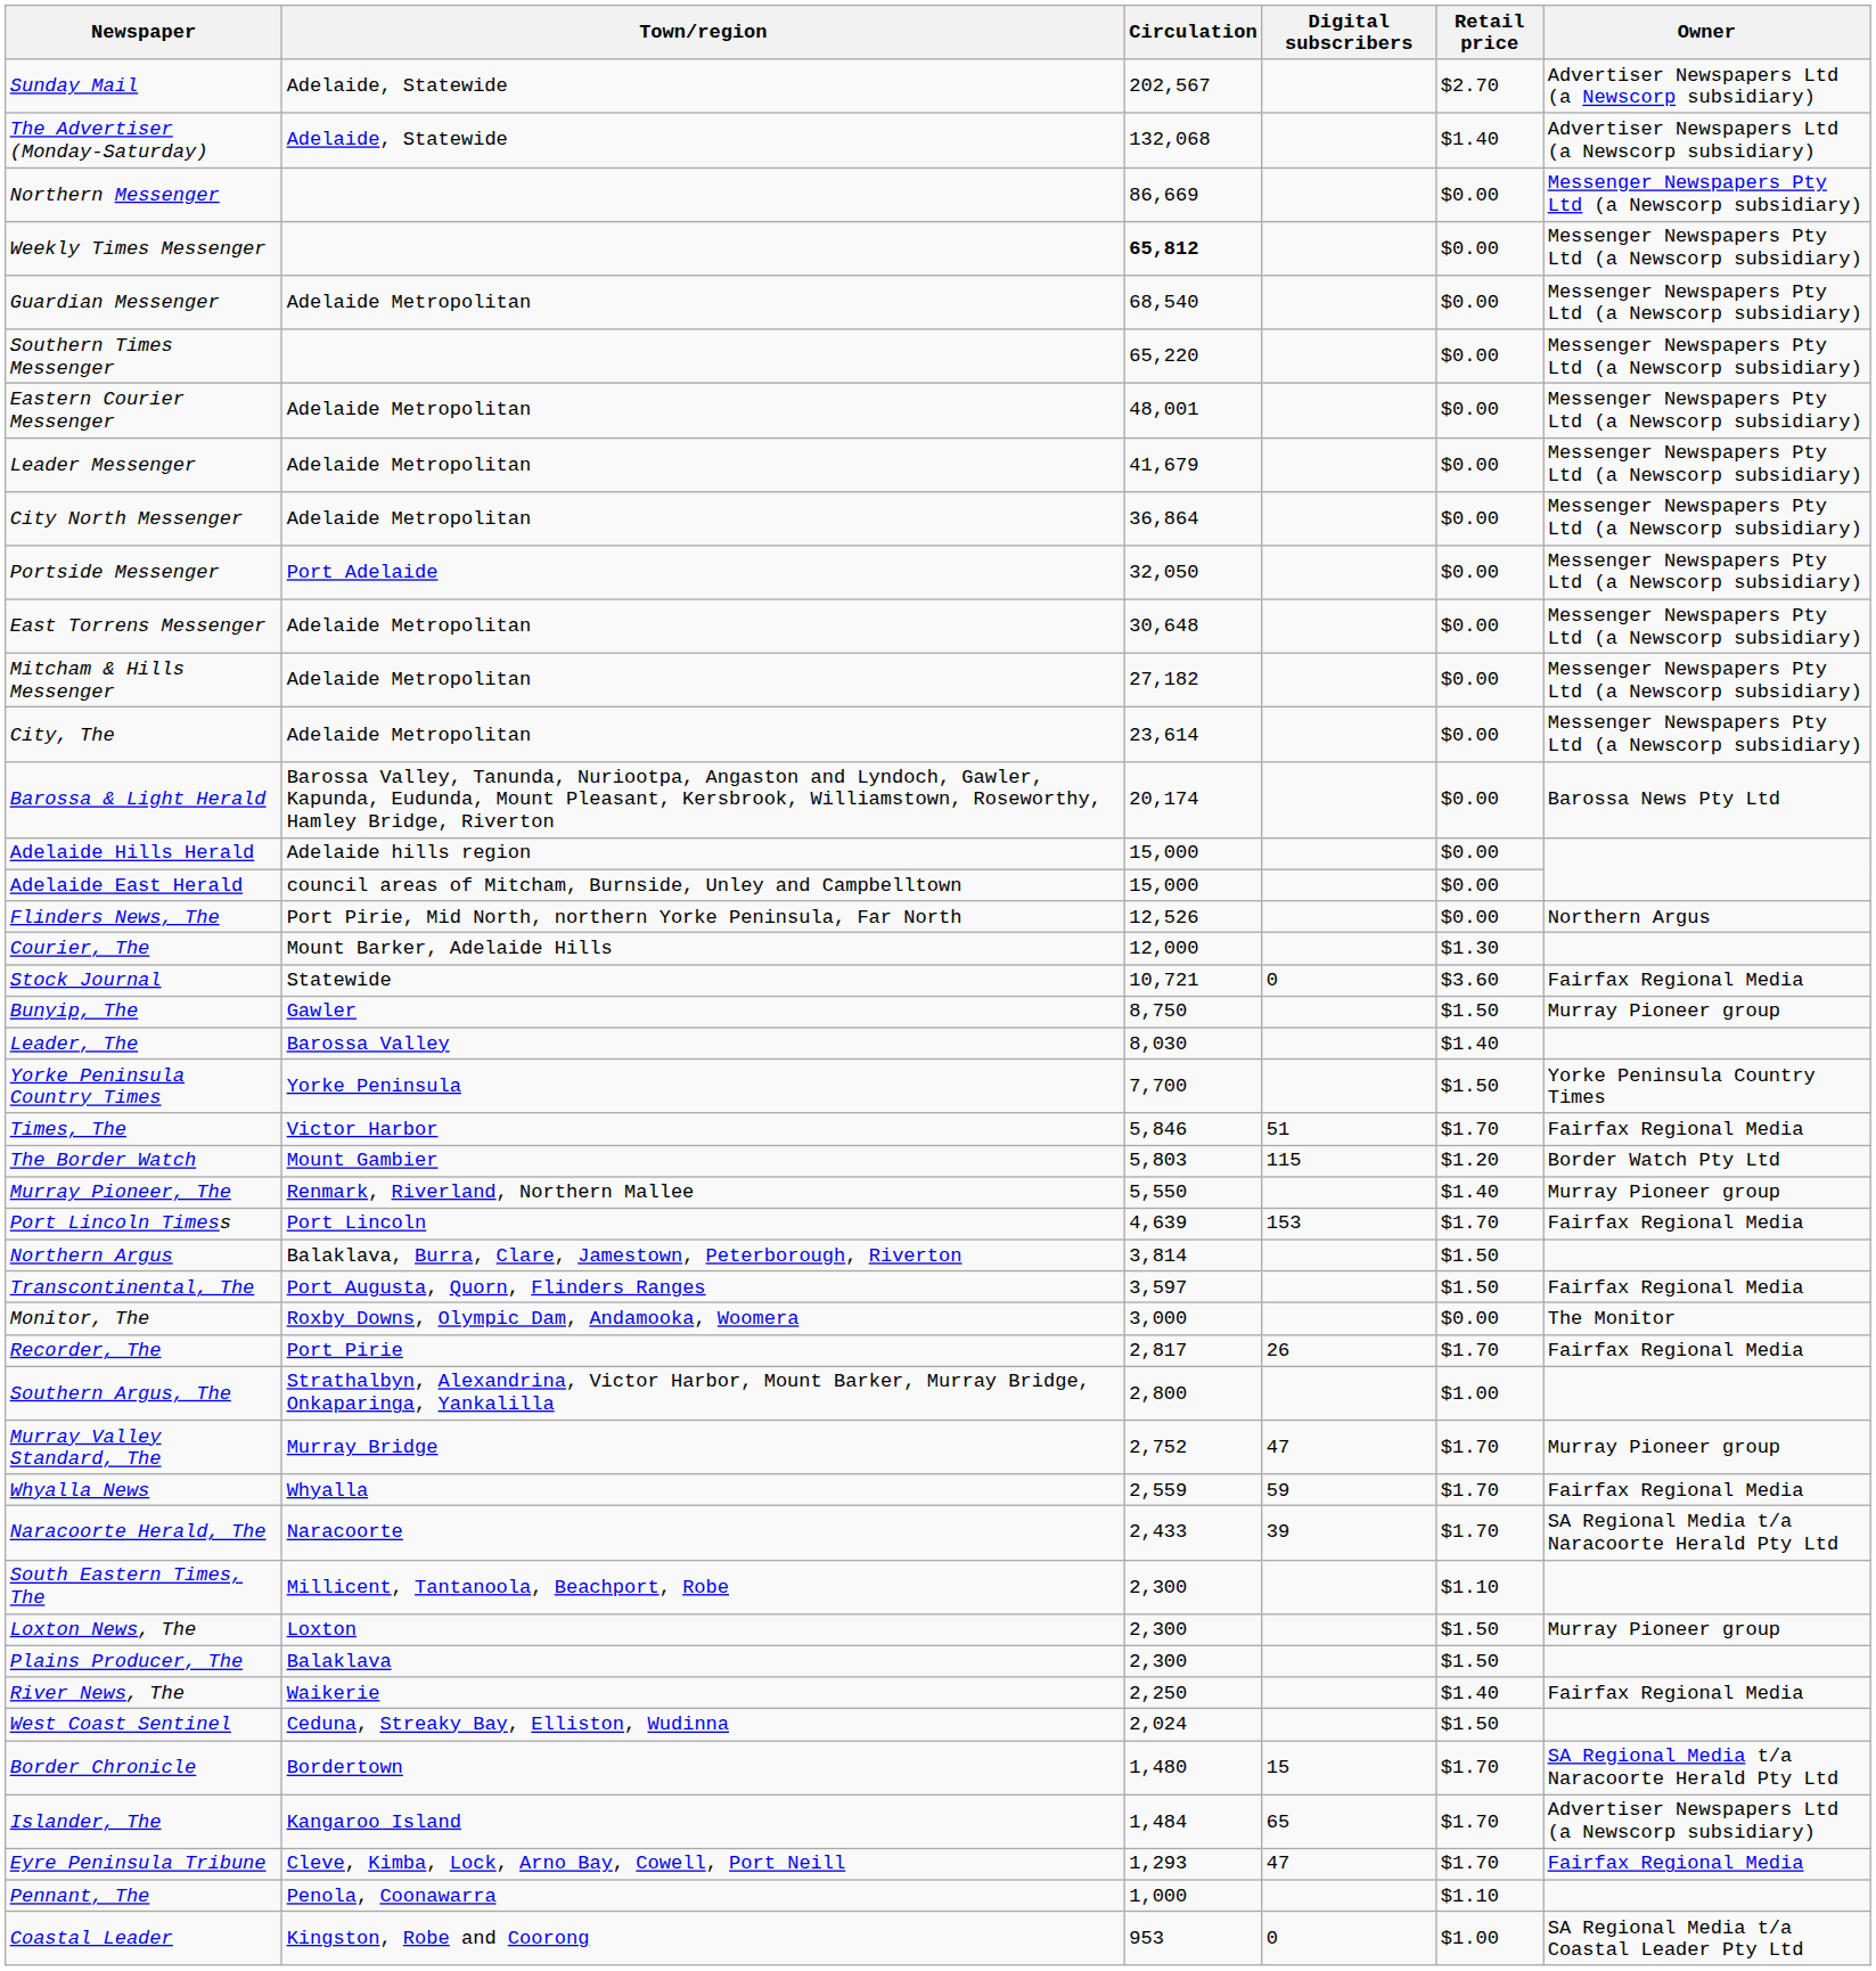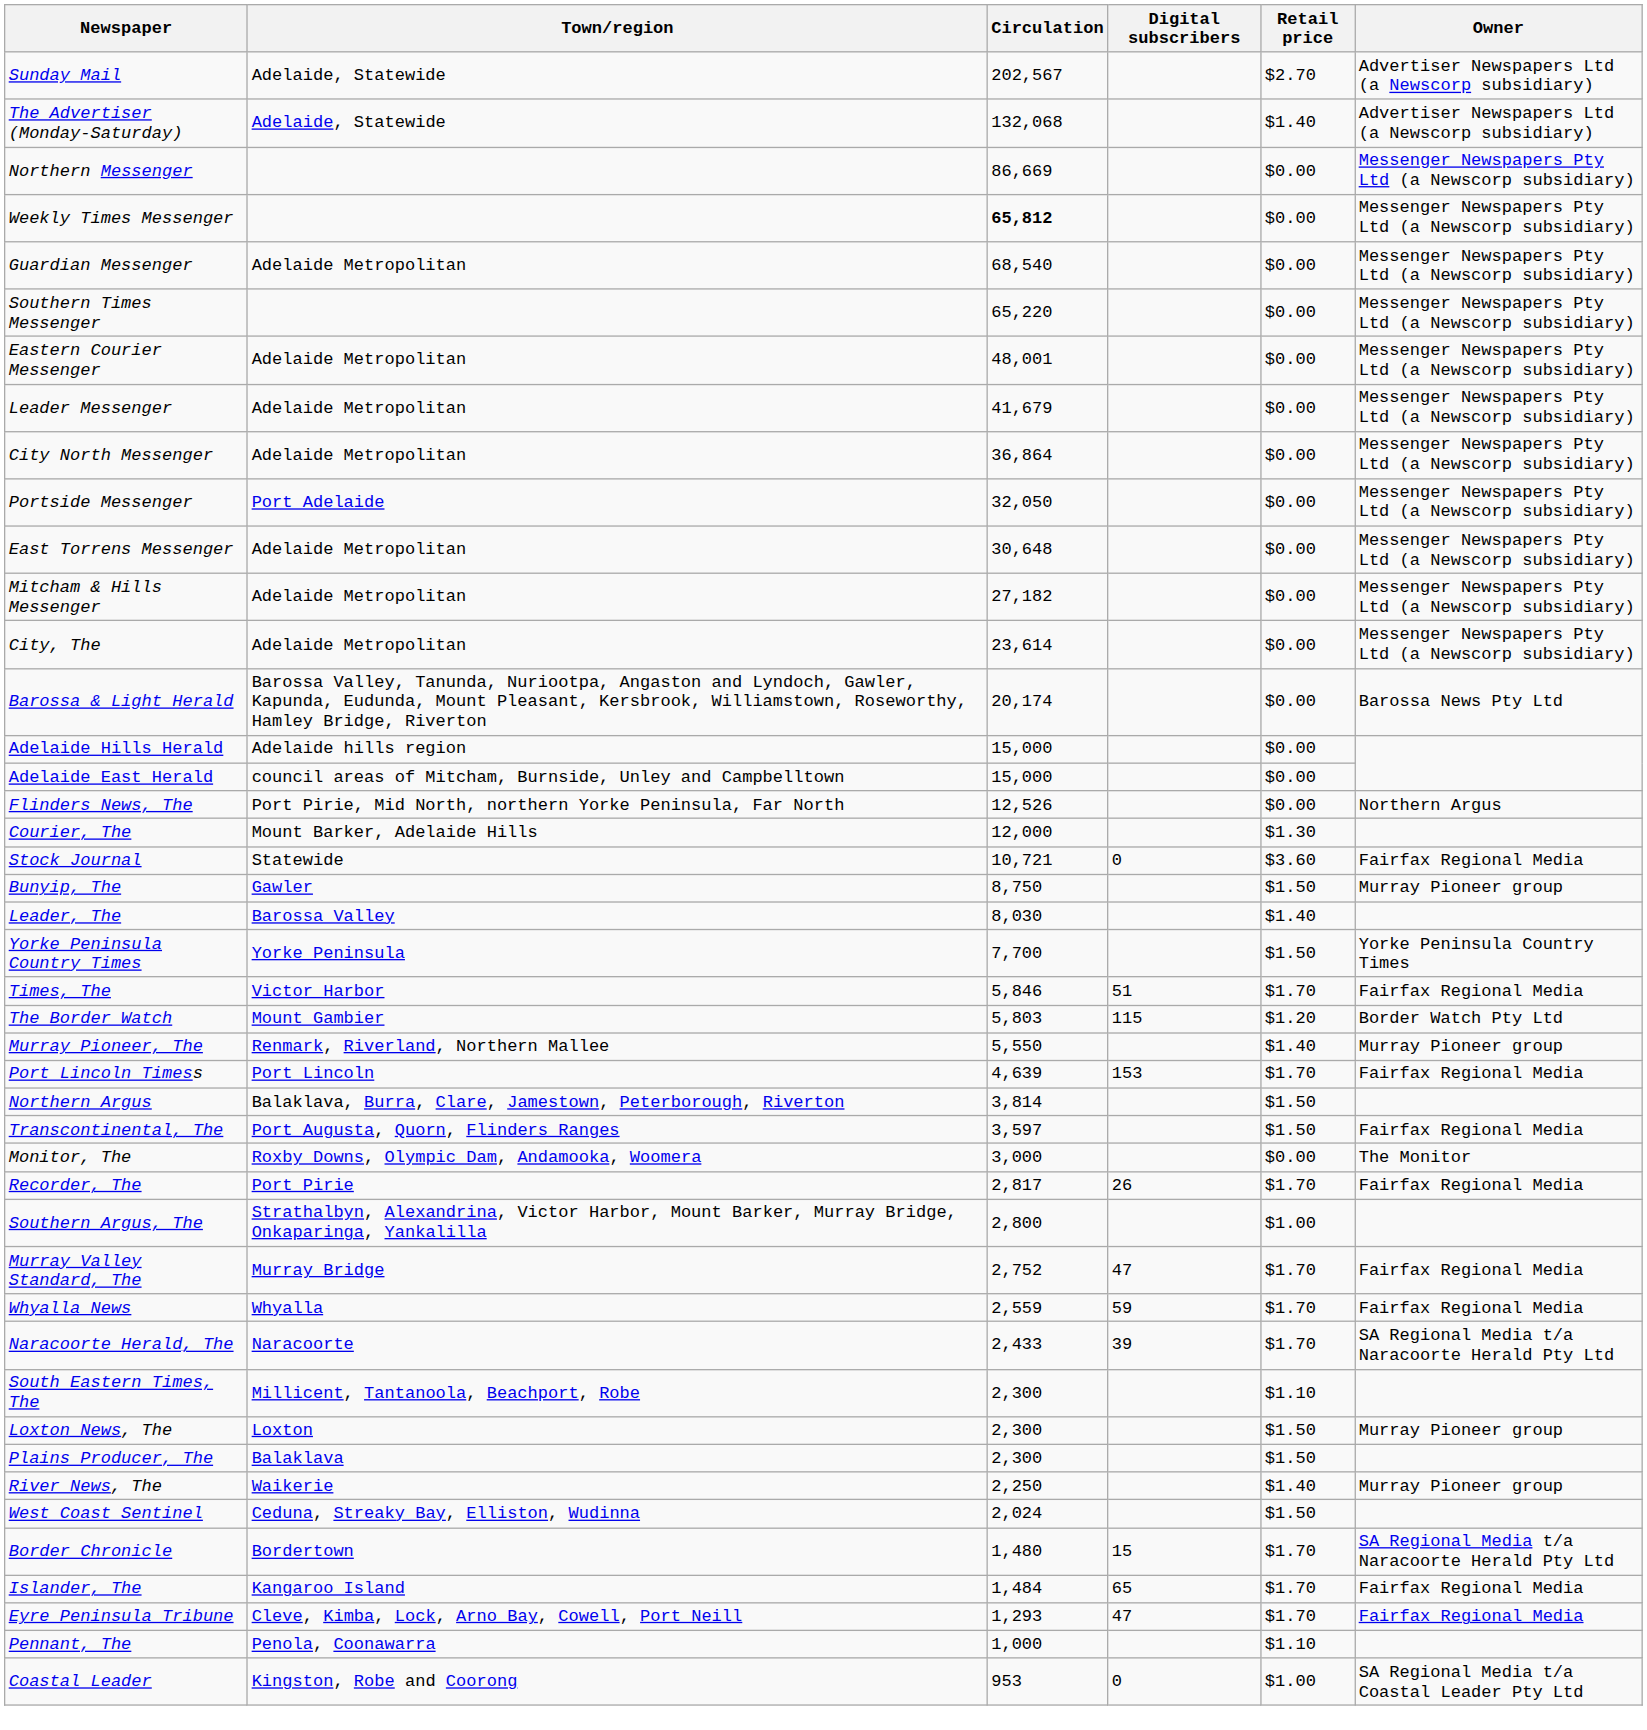Murray Valley Standard, The | Owner: Murray Pioneer group -> Fairfax Regional Media
River News, The | Owner: Fairfax Regional Media -> Murray Pioneer group
Islander, The | Owner: Advertiser Newspapers Ltd (a Newscorp subsidiary) -> Fairfax Regional Media
